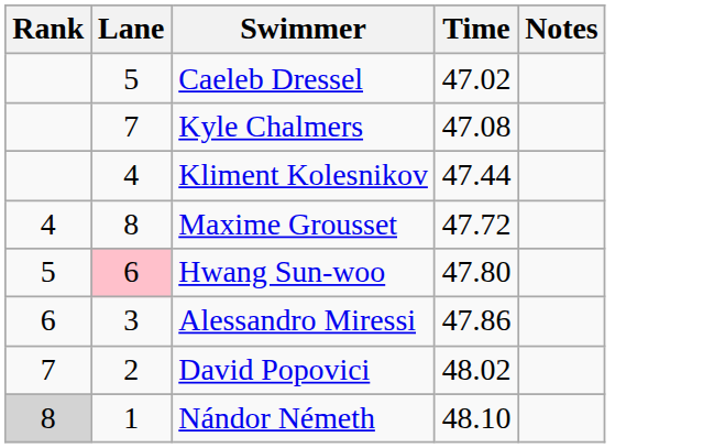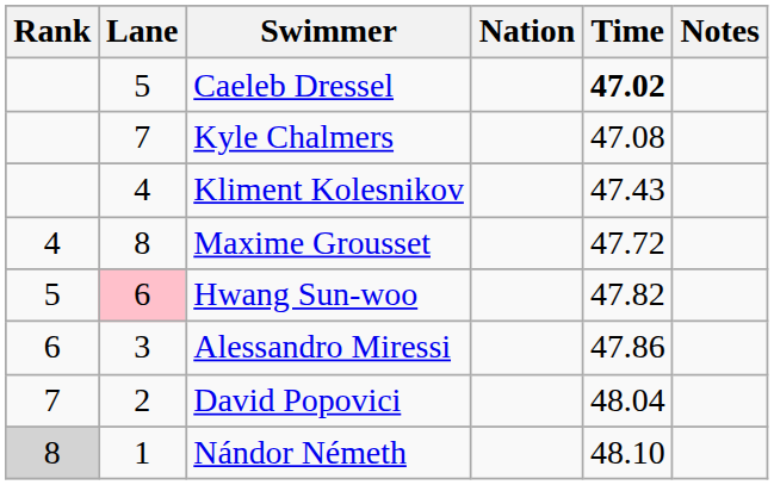+ column: Nation
Caeleb Dressel | Time: normal -> bold
Kliment Kolesnikov | Time: 47.44 -> 47.43
Hwang Sun-woo | Time: 47.80 -> 47.82
David Popovici | Time: 48.02 -> 48.04
